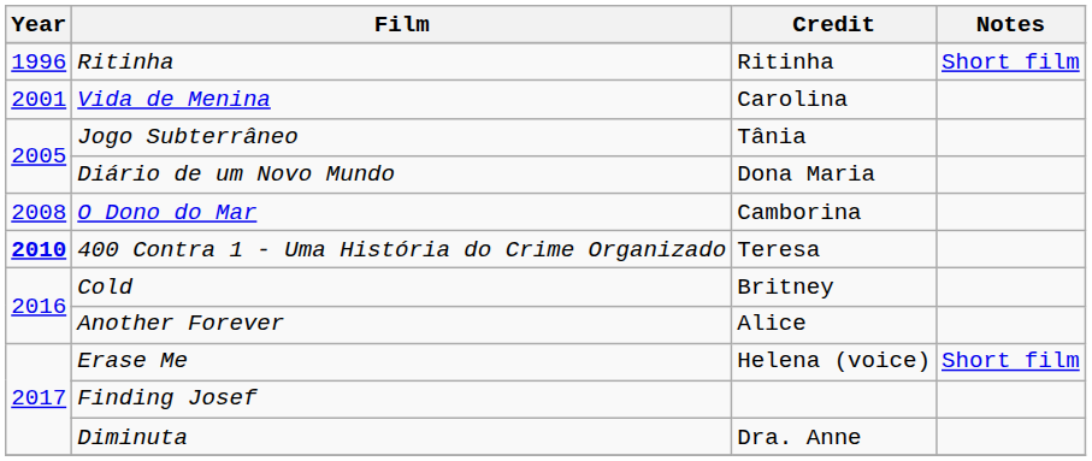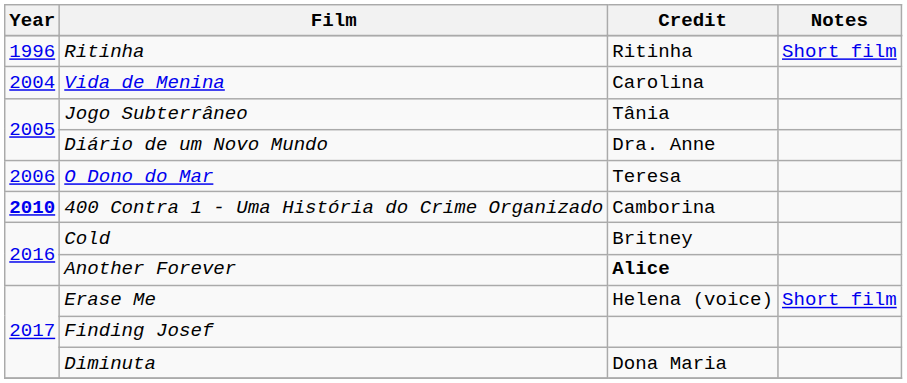Vida de Menina | Year: 2001 -> 2004
Diário de um Novo Mundo | Credit: Dona Maria -> Dra. Anne
O Dono do Mar | Year: 2008 -> 2006
O Dono do Mar | Credit: Camborina -> Teresa
400 Contra 1 - Uma História do Crime Organizado | Credit: Teresa -> Camborina
Another Forever | Credit: normal -> bold
Diminuta | Credit: Dra. Anne -> Dona Maria
